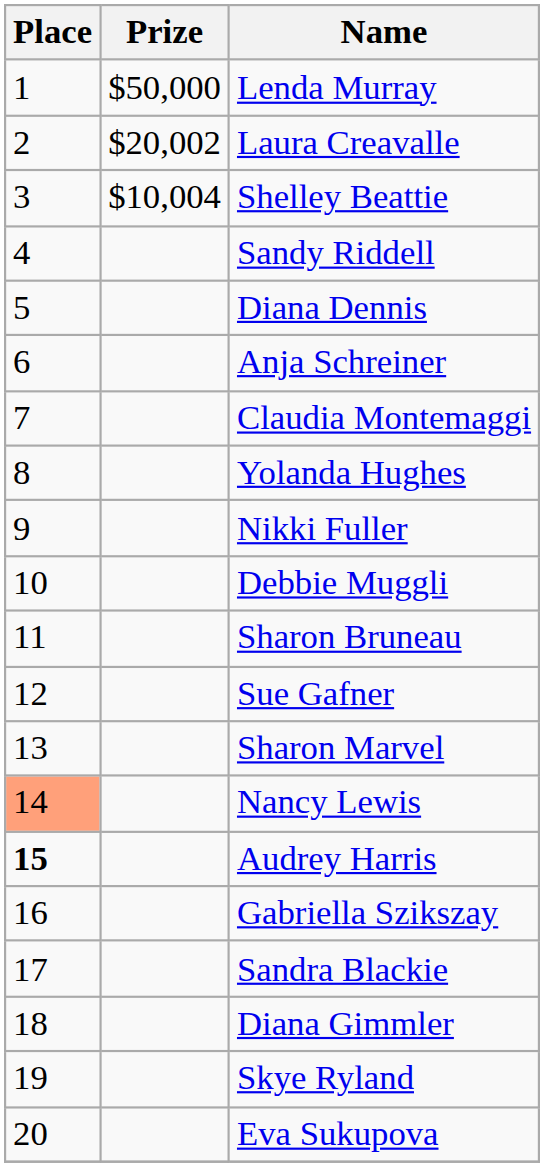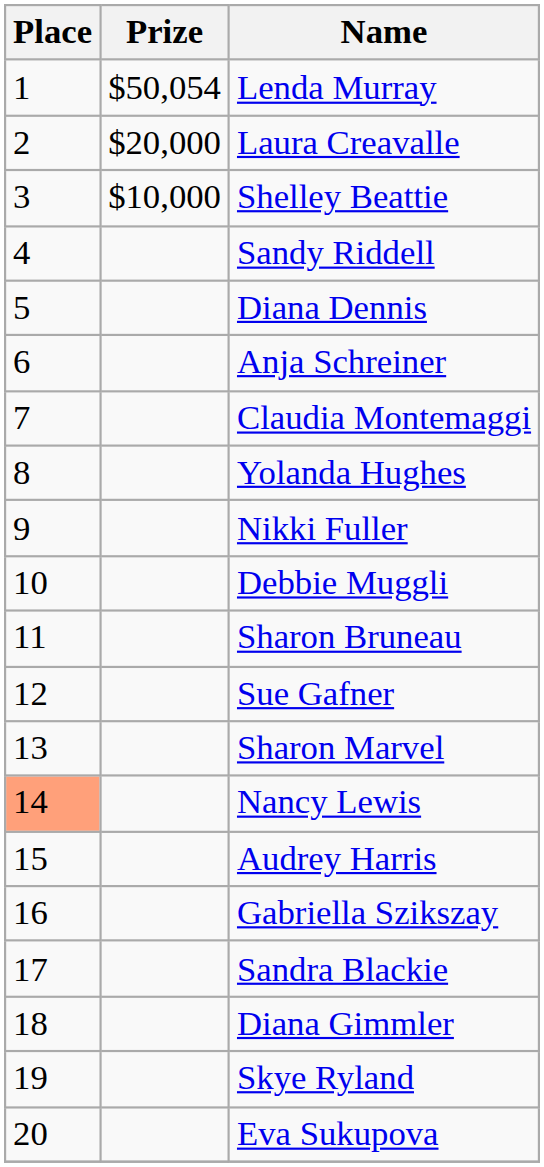Lenda Murray | Prize: $50,000 -> $50,054
Laura Creavalle | Prize: $20,002 -> $20,000
Shelley Beattie | Prize: $10,004 -> $10,000
Audrey Harris | Place: bold -> normal
